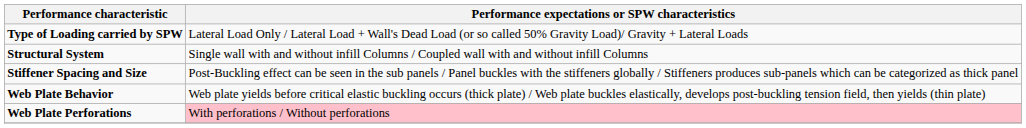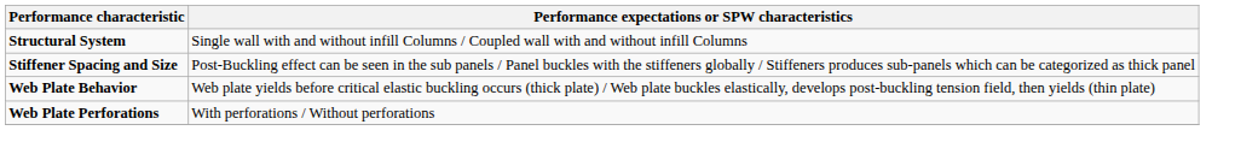- row: Type of Loading carried by SPW | Lateral Load Only / Lateral Load + Wall's Dead Load (or so called 50% Gravity Load)/ Gravity + Lateral Loads
Web Plate Perforations | Performance expectations or SPW characteristics: pink background -> no background
